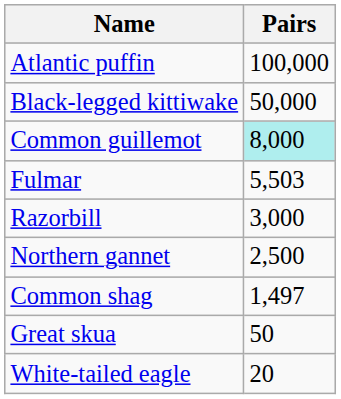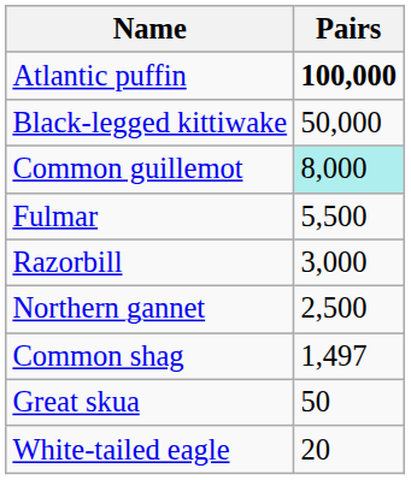Atlantic puffin | Pairs: normal -> bold
Fulmar | Pairs: 5,503 -> 5,500
